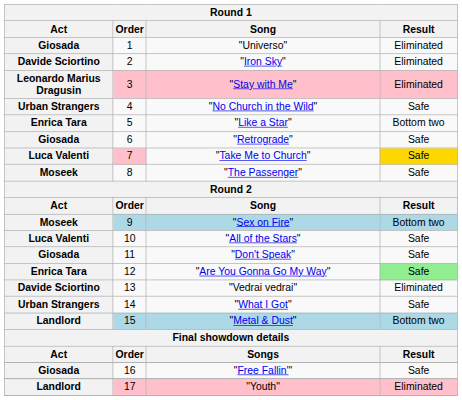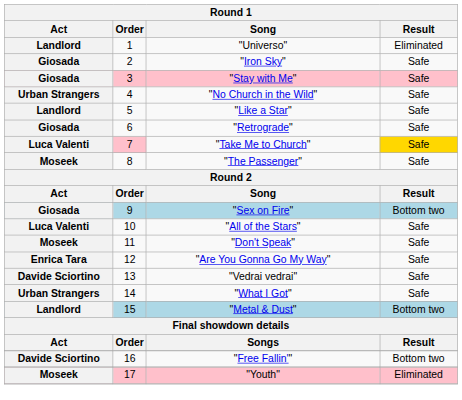"Universo" | Act: Giosada -> Landlord
"Iron Sky" | Act: Davide Sciortino -> Giosada
"Iron Sky" | Result: Eliminated -> Safe
"Stay with Me" | Act: Leonardo Marius Dragusin -> Giosada
"Stay with Me" | Result: Eliminated -> Safe
"Like a Star" | Act: Enrica Tara -> Landlord
"Like a Star" | Result: Bottom two -> Safe
"Sex on Fire" | Act: Moseek -> Giosada
"Don't Speak" | Act: Giosada -> Moseek
"Are You Gonna Go My Way" | Result: lightgreen background -> no background
"Vedrai vedrai" | Result: Eliminated -> Safe
"Free Fallin'" | Act: Giosada -> Davide Sciortino
"Free Fallin'" | Result: Safe -> Bottom two
"Youth" | Act: Landlord -> Moseek
